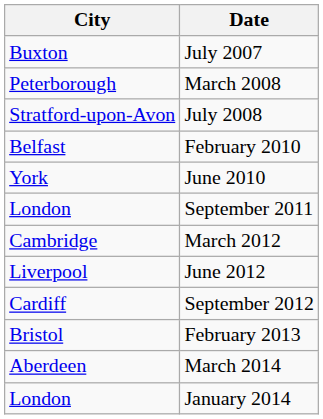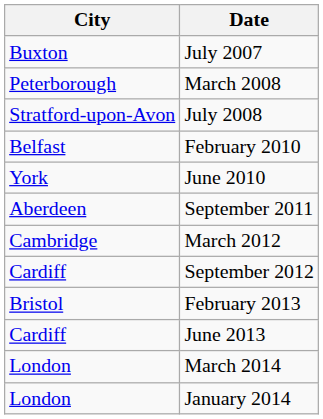September 2011 | City: London -> Aberdeen
- row: Liverpool | June 2012
+ row: Cardiff | June 2013
March 2014 | City: Aberdeen -> London
